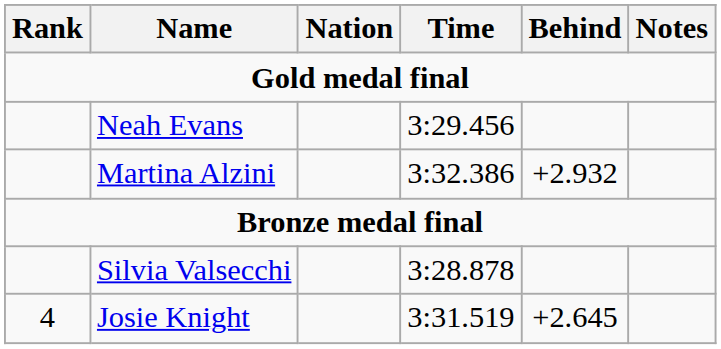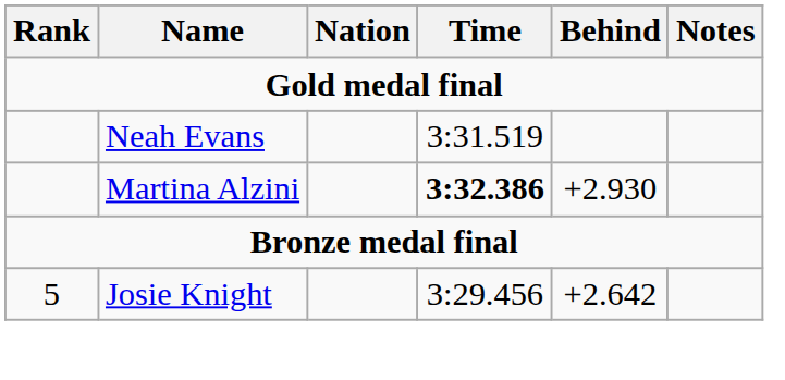Neah Evans | Time: 3:29.456 -> 3:31.519
Martina Alzini | Time: normal -> bold
Martina Alzini | Behind: +2.932 -> +2.930
- row: Silvia Valsecchi | 3:28.878
Josie Knight | Rank: 4 -> 5
Josie Knight | Time: 3:31.519 -> 3:29.456
Josie Knight | Behind: +2.645 -> +2.642
